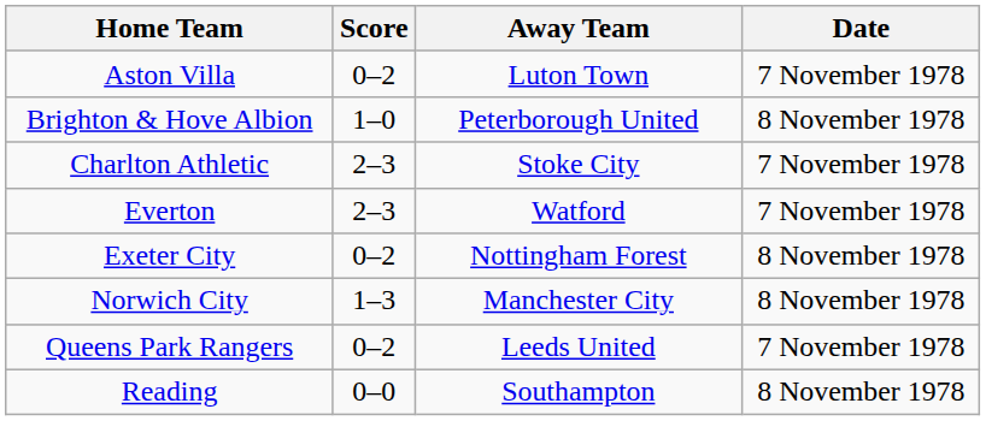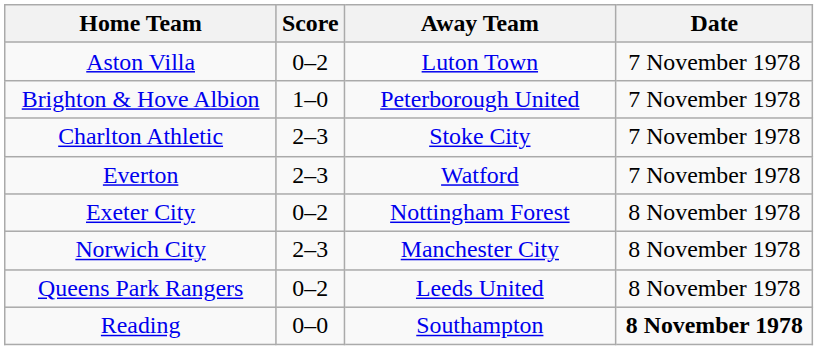Brighton & Hove Albion | Date: 8 November 1978 -> 7 November 1978
Norwich City | Score: 1–3 -> 2–3
Queens Park Rangers | Date: 7 November 1978 -> 8 November 1978
Reading | Date: normal -> bold
